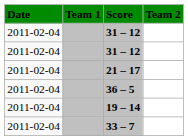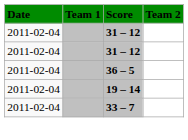- row: 2011-02-04 | 21 – 17
